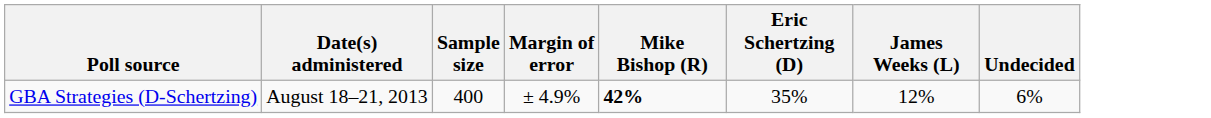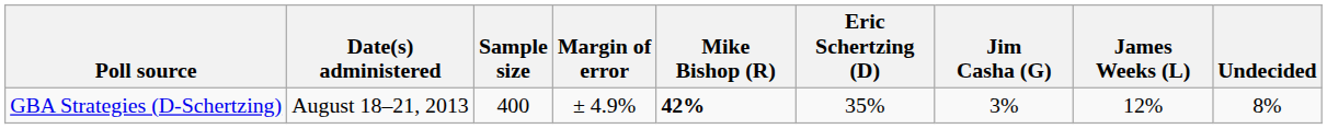+ column: Jim Casha (G) | 3%
GBA Strategies (D-Schertzing) | Undecided: 6% -> 8%
